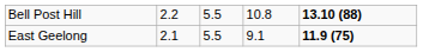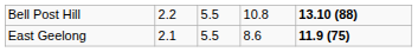East Geelong | column 4: 9.1 -> 8.6
